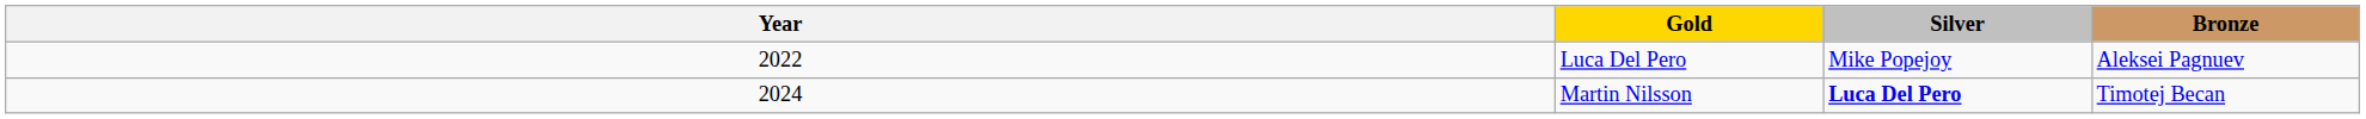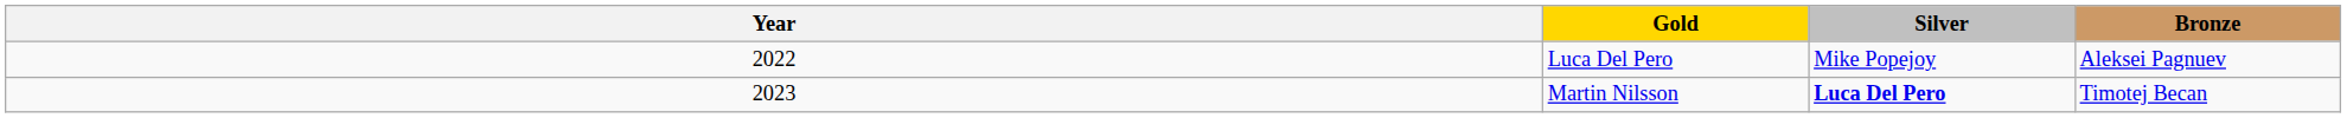Martin Nilsson | Year: 2024 -> 2023
